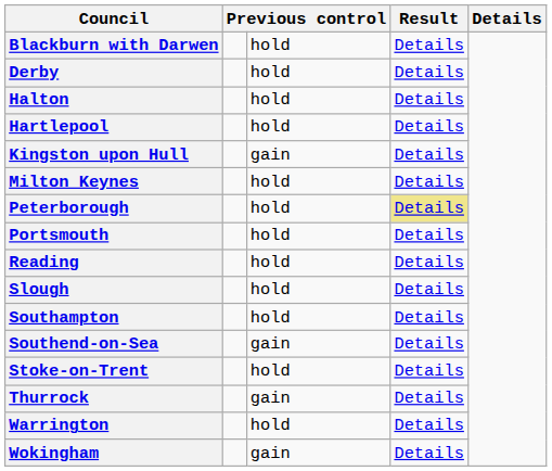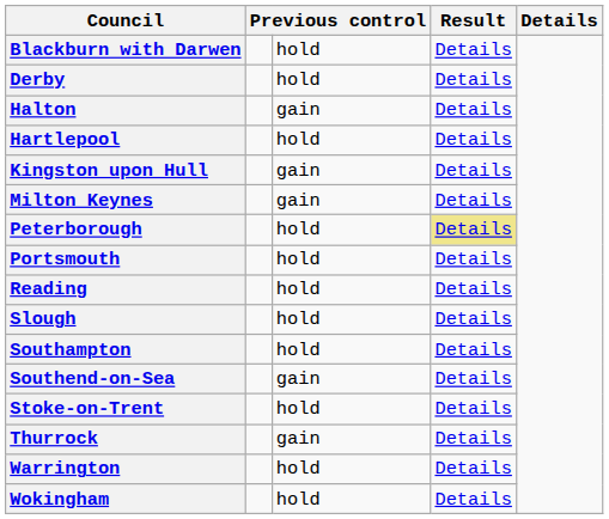Halton | column 3: hold -> gain
Milton Keynes | column 3: hold -> gain
Wokingham | column 3: gain -> hold
